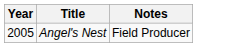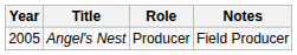+ column: Role | Producer
